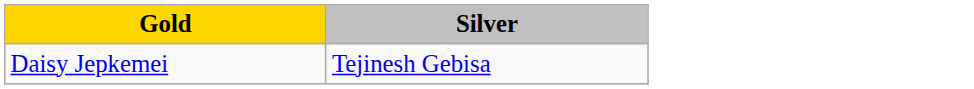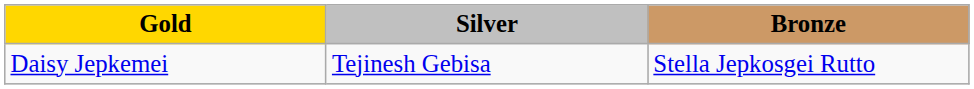+ column: Bronze | Stella Jepkosgei Rutto
